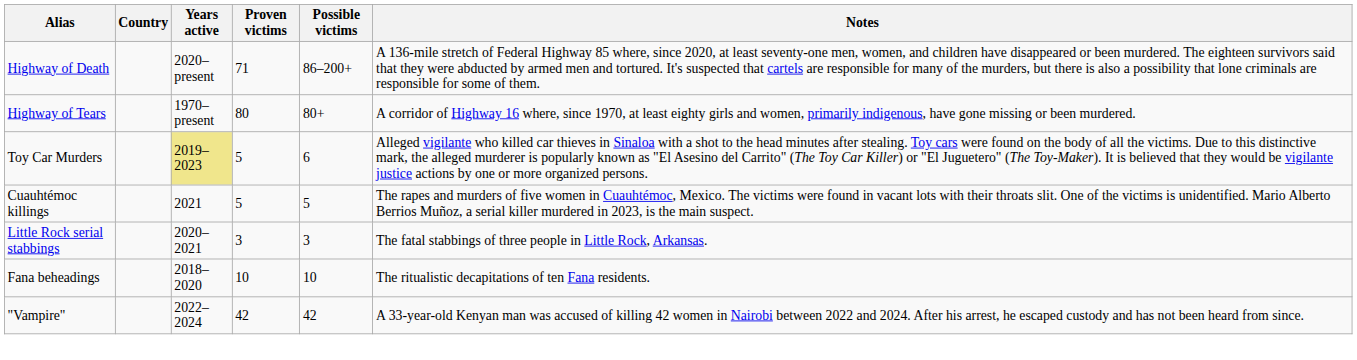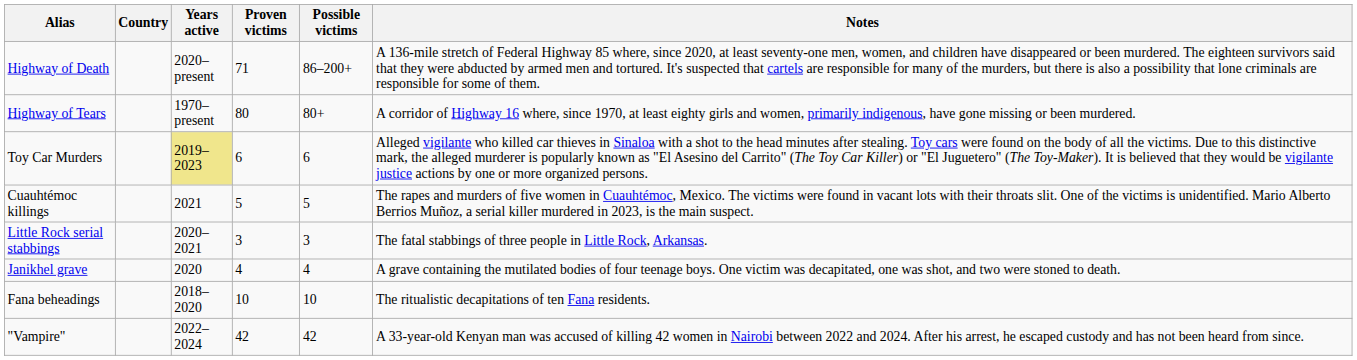Toy Car Murders | Proven victims: 5 -> 6
+ row: Janikhel grave | 2020 | 4 | 4 | A grave containing the mutilated bodies of four teenage boys. One victim was decapitated, one was shot, and two were stoned to death.
